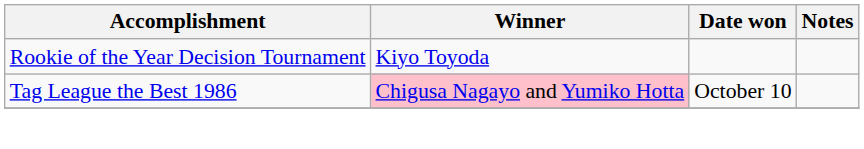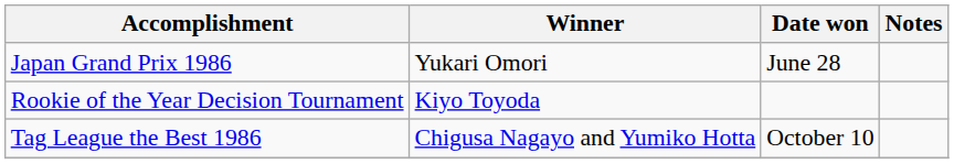+ row: Japan Grand Prix 1986 | Yukari Omori | June 28
Tag League the Best 1986 | Winner: pink background -> no background
